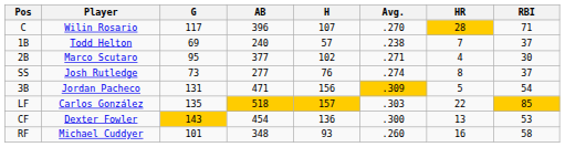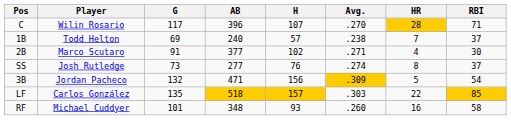2B | G: 95 -> 91
3B | G: 131 -> 132
- row: CF | Dexter Fowler | 143 | 454 | 136 | .300 | 13 | 53
